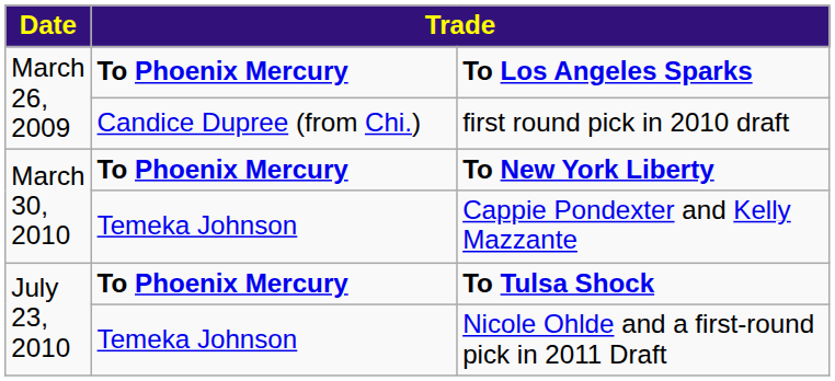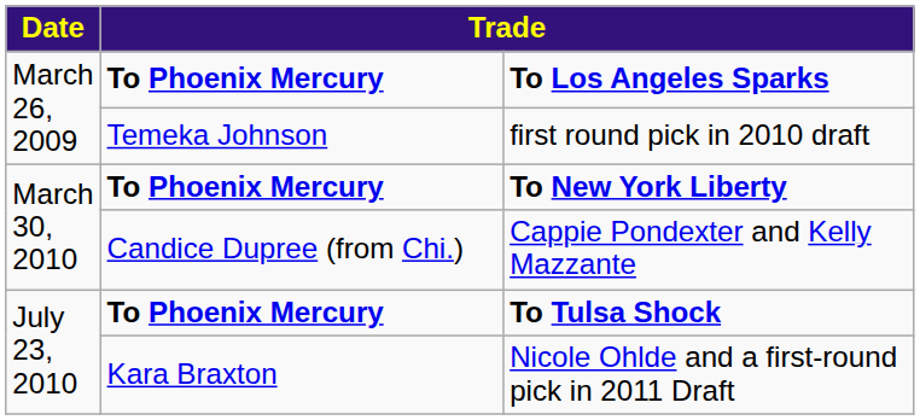first round pick in 2010 draft | column 2: Candice Dupree (from Chi.) -> Temeka Johnson
Cappie Pondexter and Kelly Mazzante | column 2: Temeka Johnson -> Candice Dupree (from Chi.)
Nicole Ohlde and a first-round pick in 2011 Draft | column 2: Temeka Johnson -> Kara Braxton
